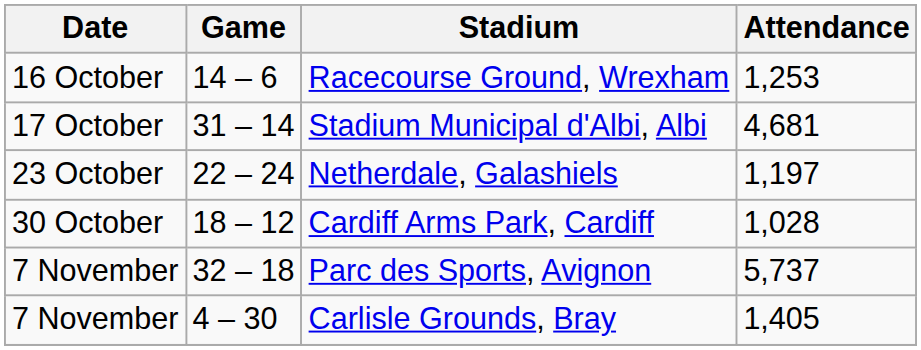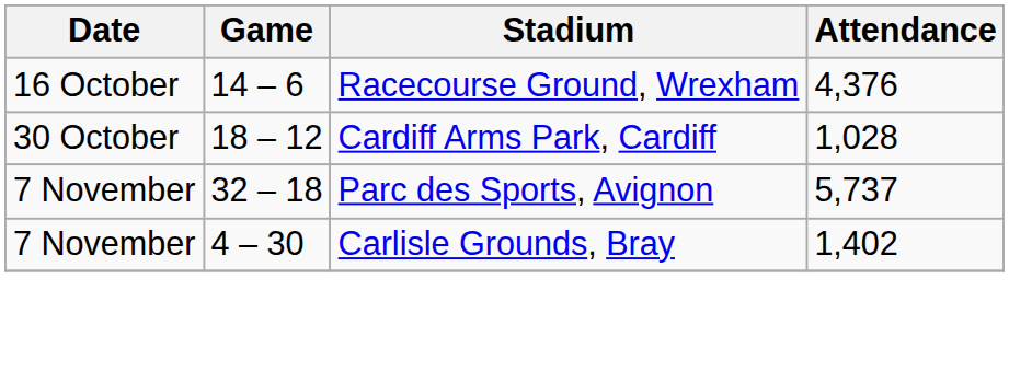Racecourse Ground, Wrexham | Attendance: 1,253 -> 4,376
- row: 17 October | 31 – 14 | Stadium Municipal d'Albi, Albi | 4,681
- row: 23 October | 22 – 24 | Netherdale, Galashiels | 1,197
Carlisle Grounds, Bray | Attendance: 1,405 -> 1,402
